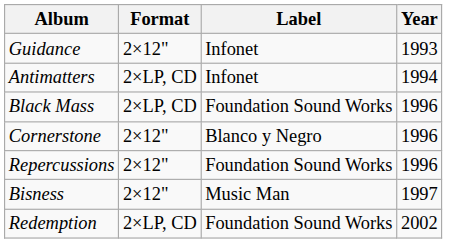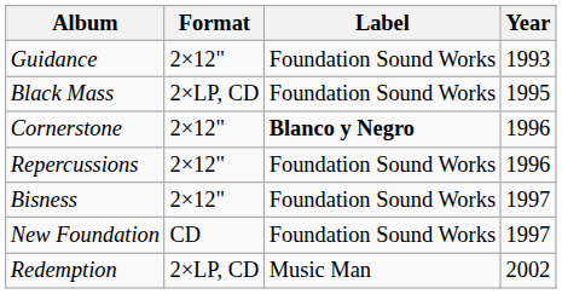Guidance | Label: Infonet -> Foundation Sound Works
- row: Antimatters | 2×LP, CD | Infonet | 1994
Black Mass | Year: 1996 -> 1995
Cornerstone | Label: normal -> bold
Bisness | Label: Music Man -> Foundation Sound Works
+ row: New Foundation | CD | Foundation Sound Works | 1997
Redemption | Label: Foundation Sound Works -> Music Man
